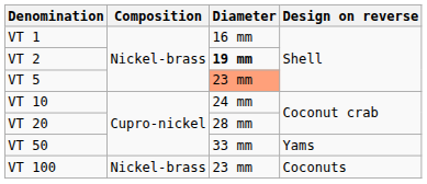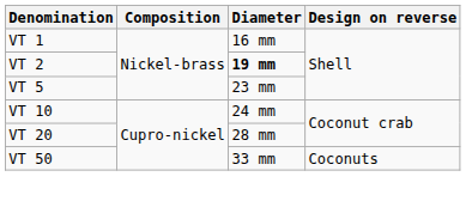VT 5 | Diameter: lightsalmon background -> no background
VT 50 | Design on reverse: Yams -> Coconuts
- row: VT 100 | Nickel-brass | 23 mm | Coconuts
